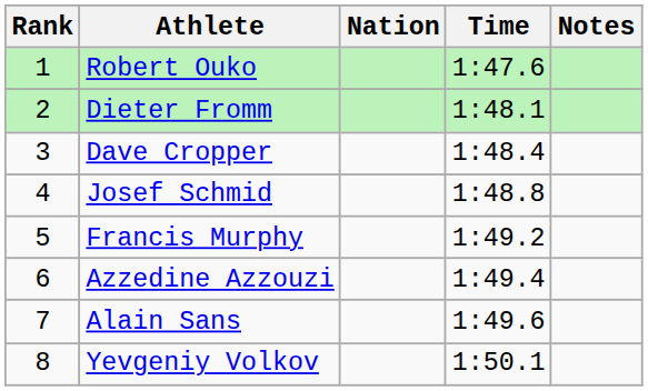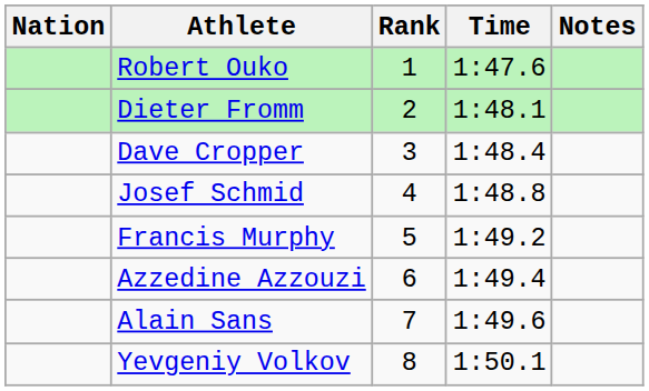columns swapped: Rank <-> Nation
